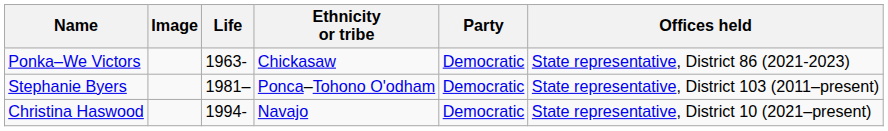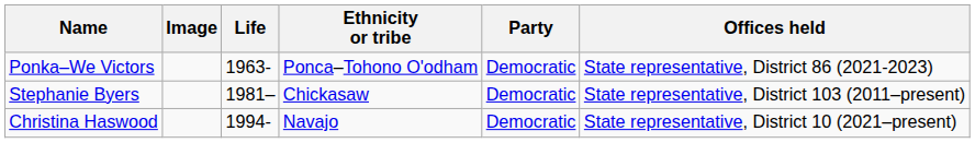Ponka–We Victors | Ethnicity or tribe: Chickasaw -> Ponca–Tohono O'odham
Stephanie Byers | Ethnicity or tribe: Ponca–Tohono O'odham -> Chickasaw
